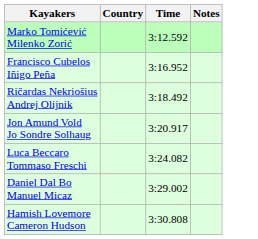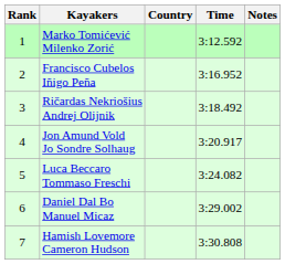+ column: Rank | 1 | 2 | 3 | 4 | 5 | 6 | 7
